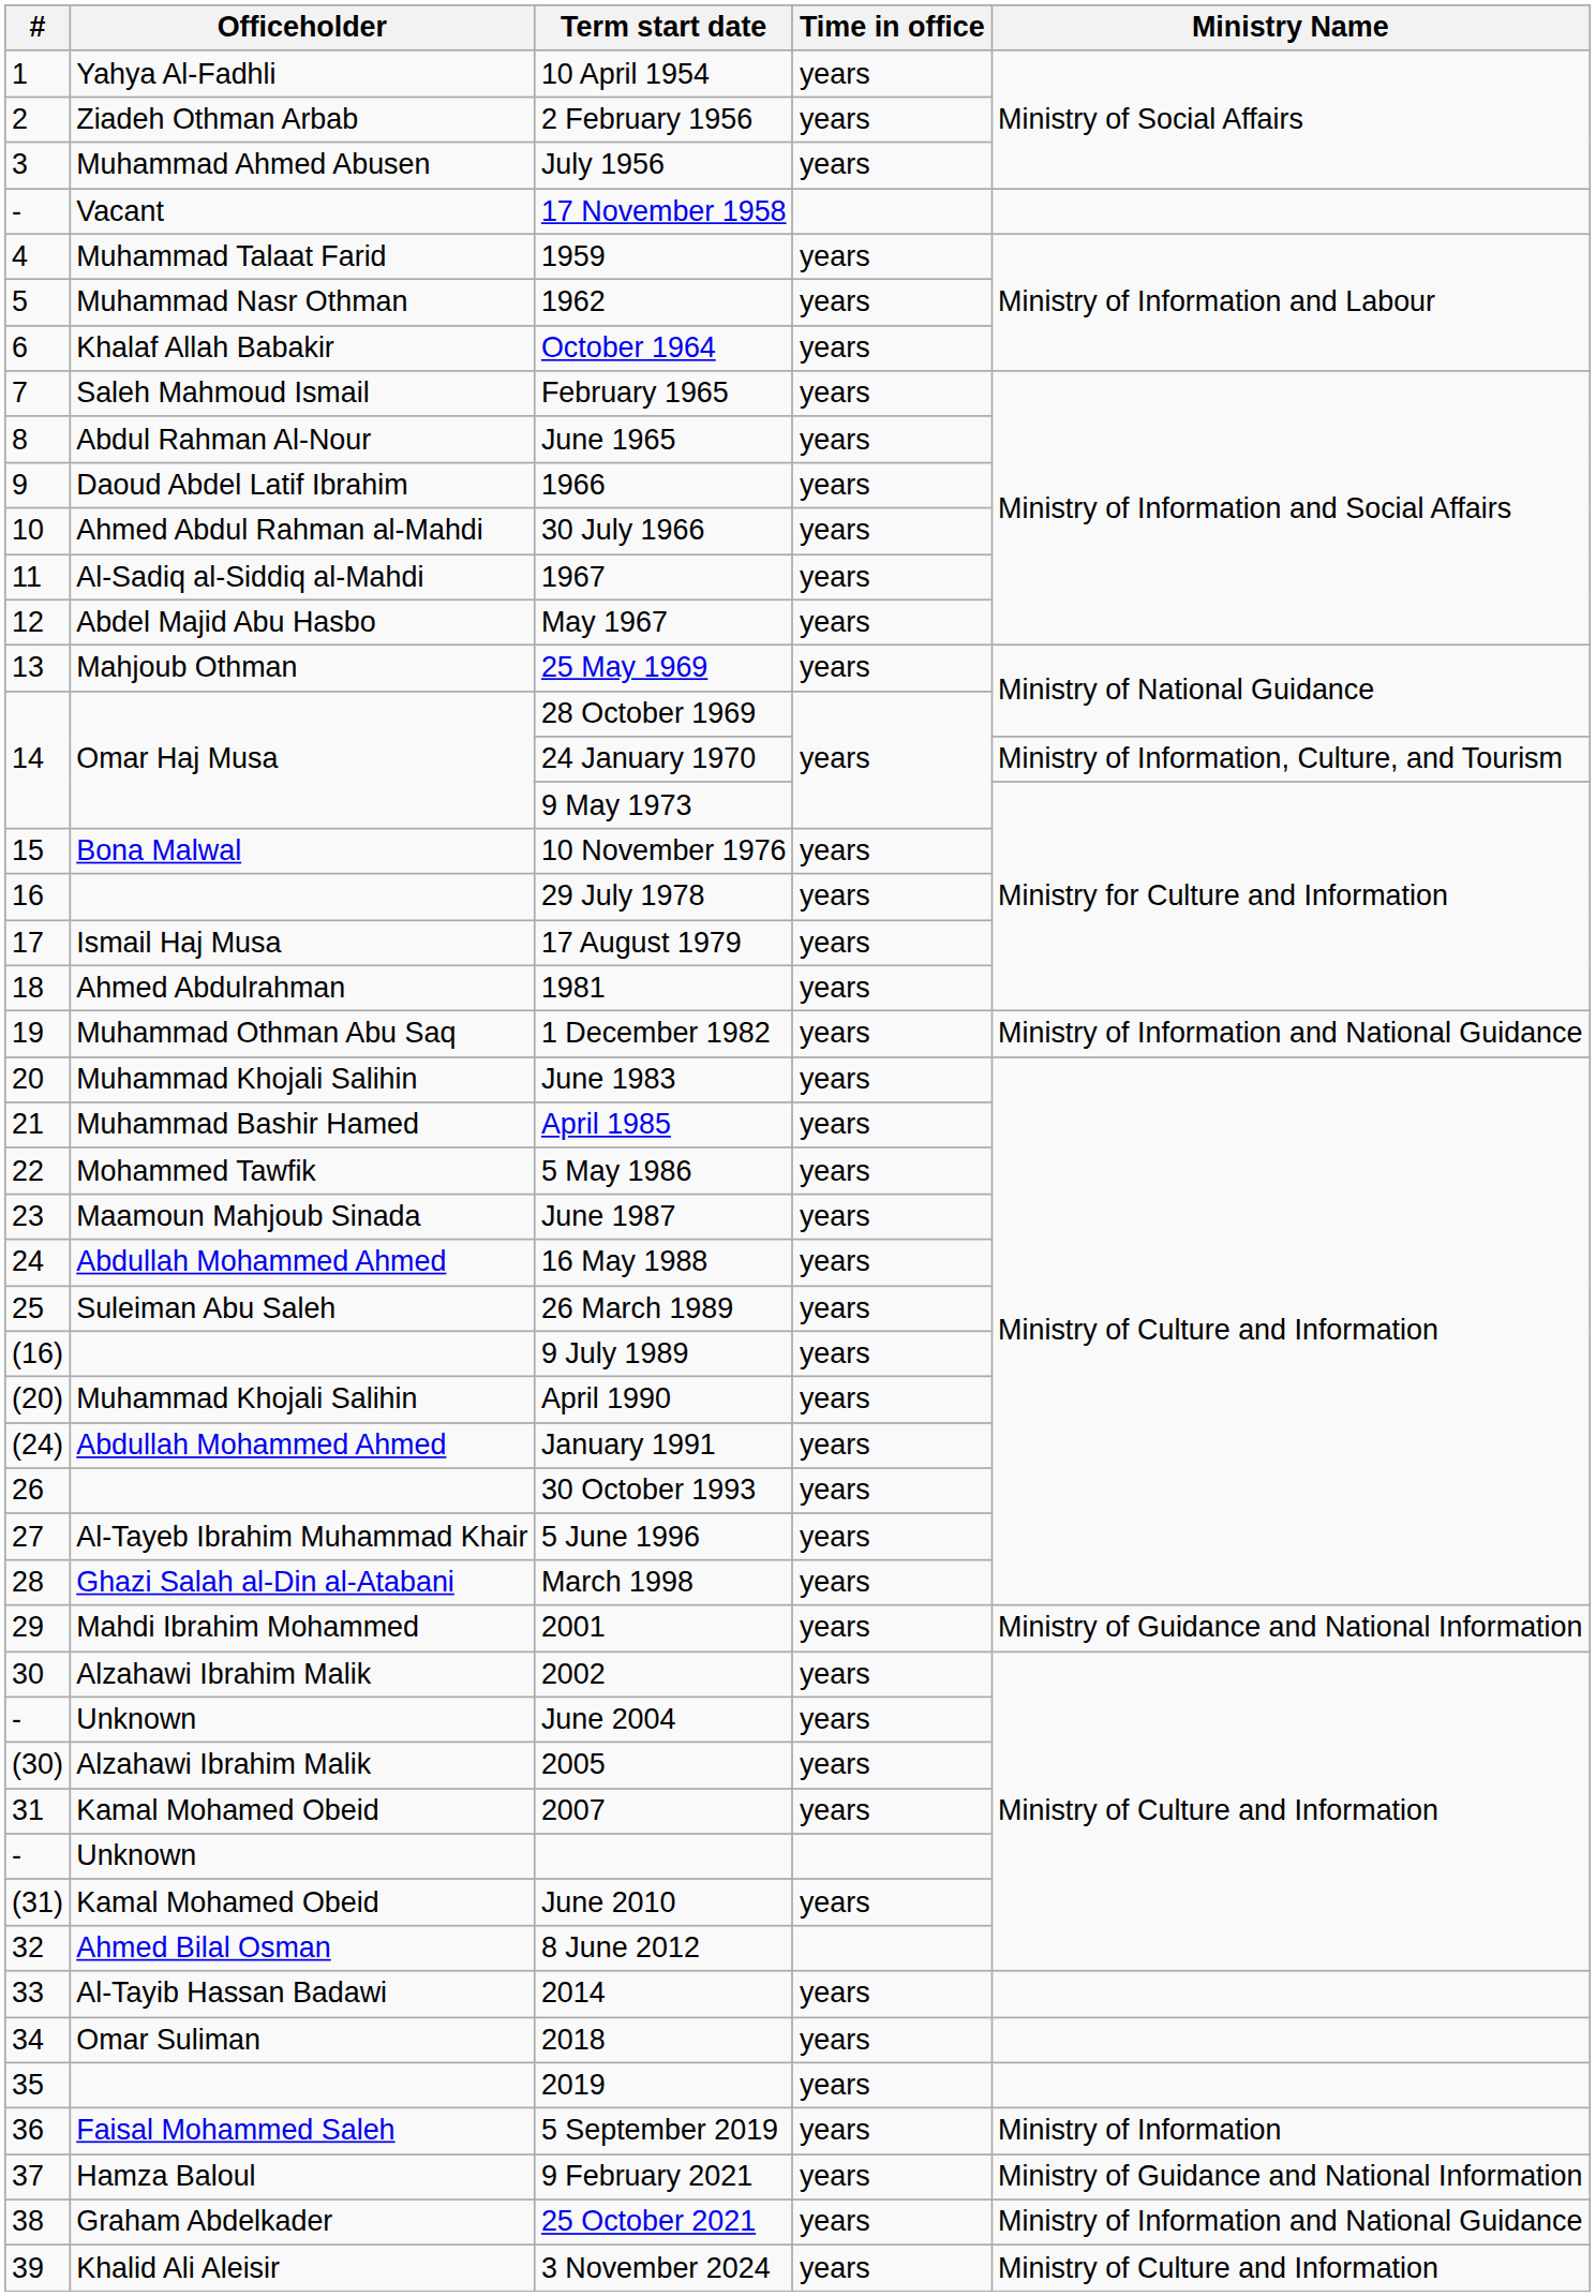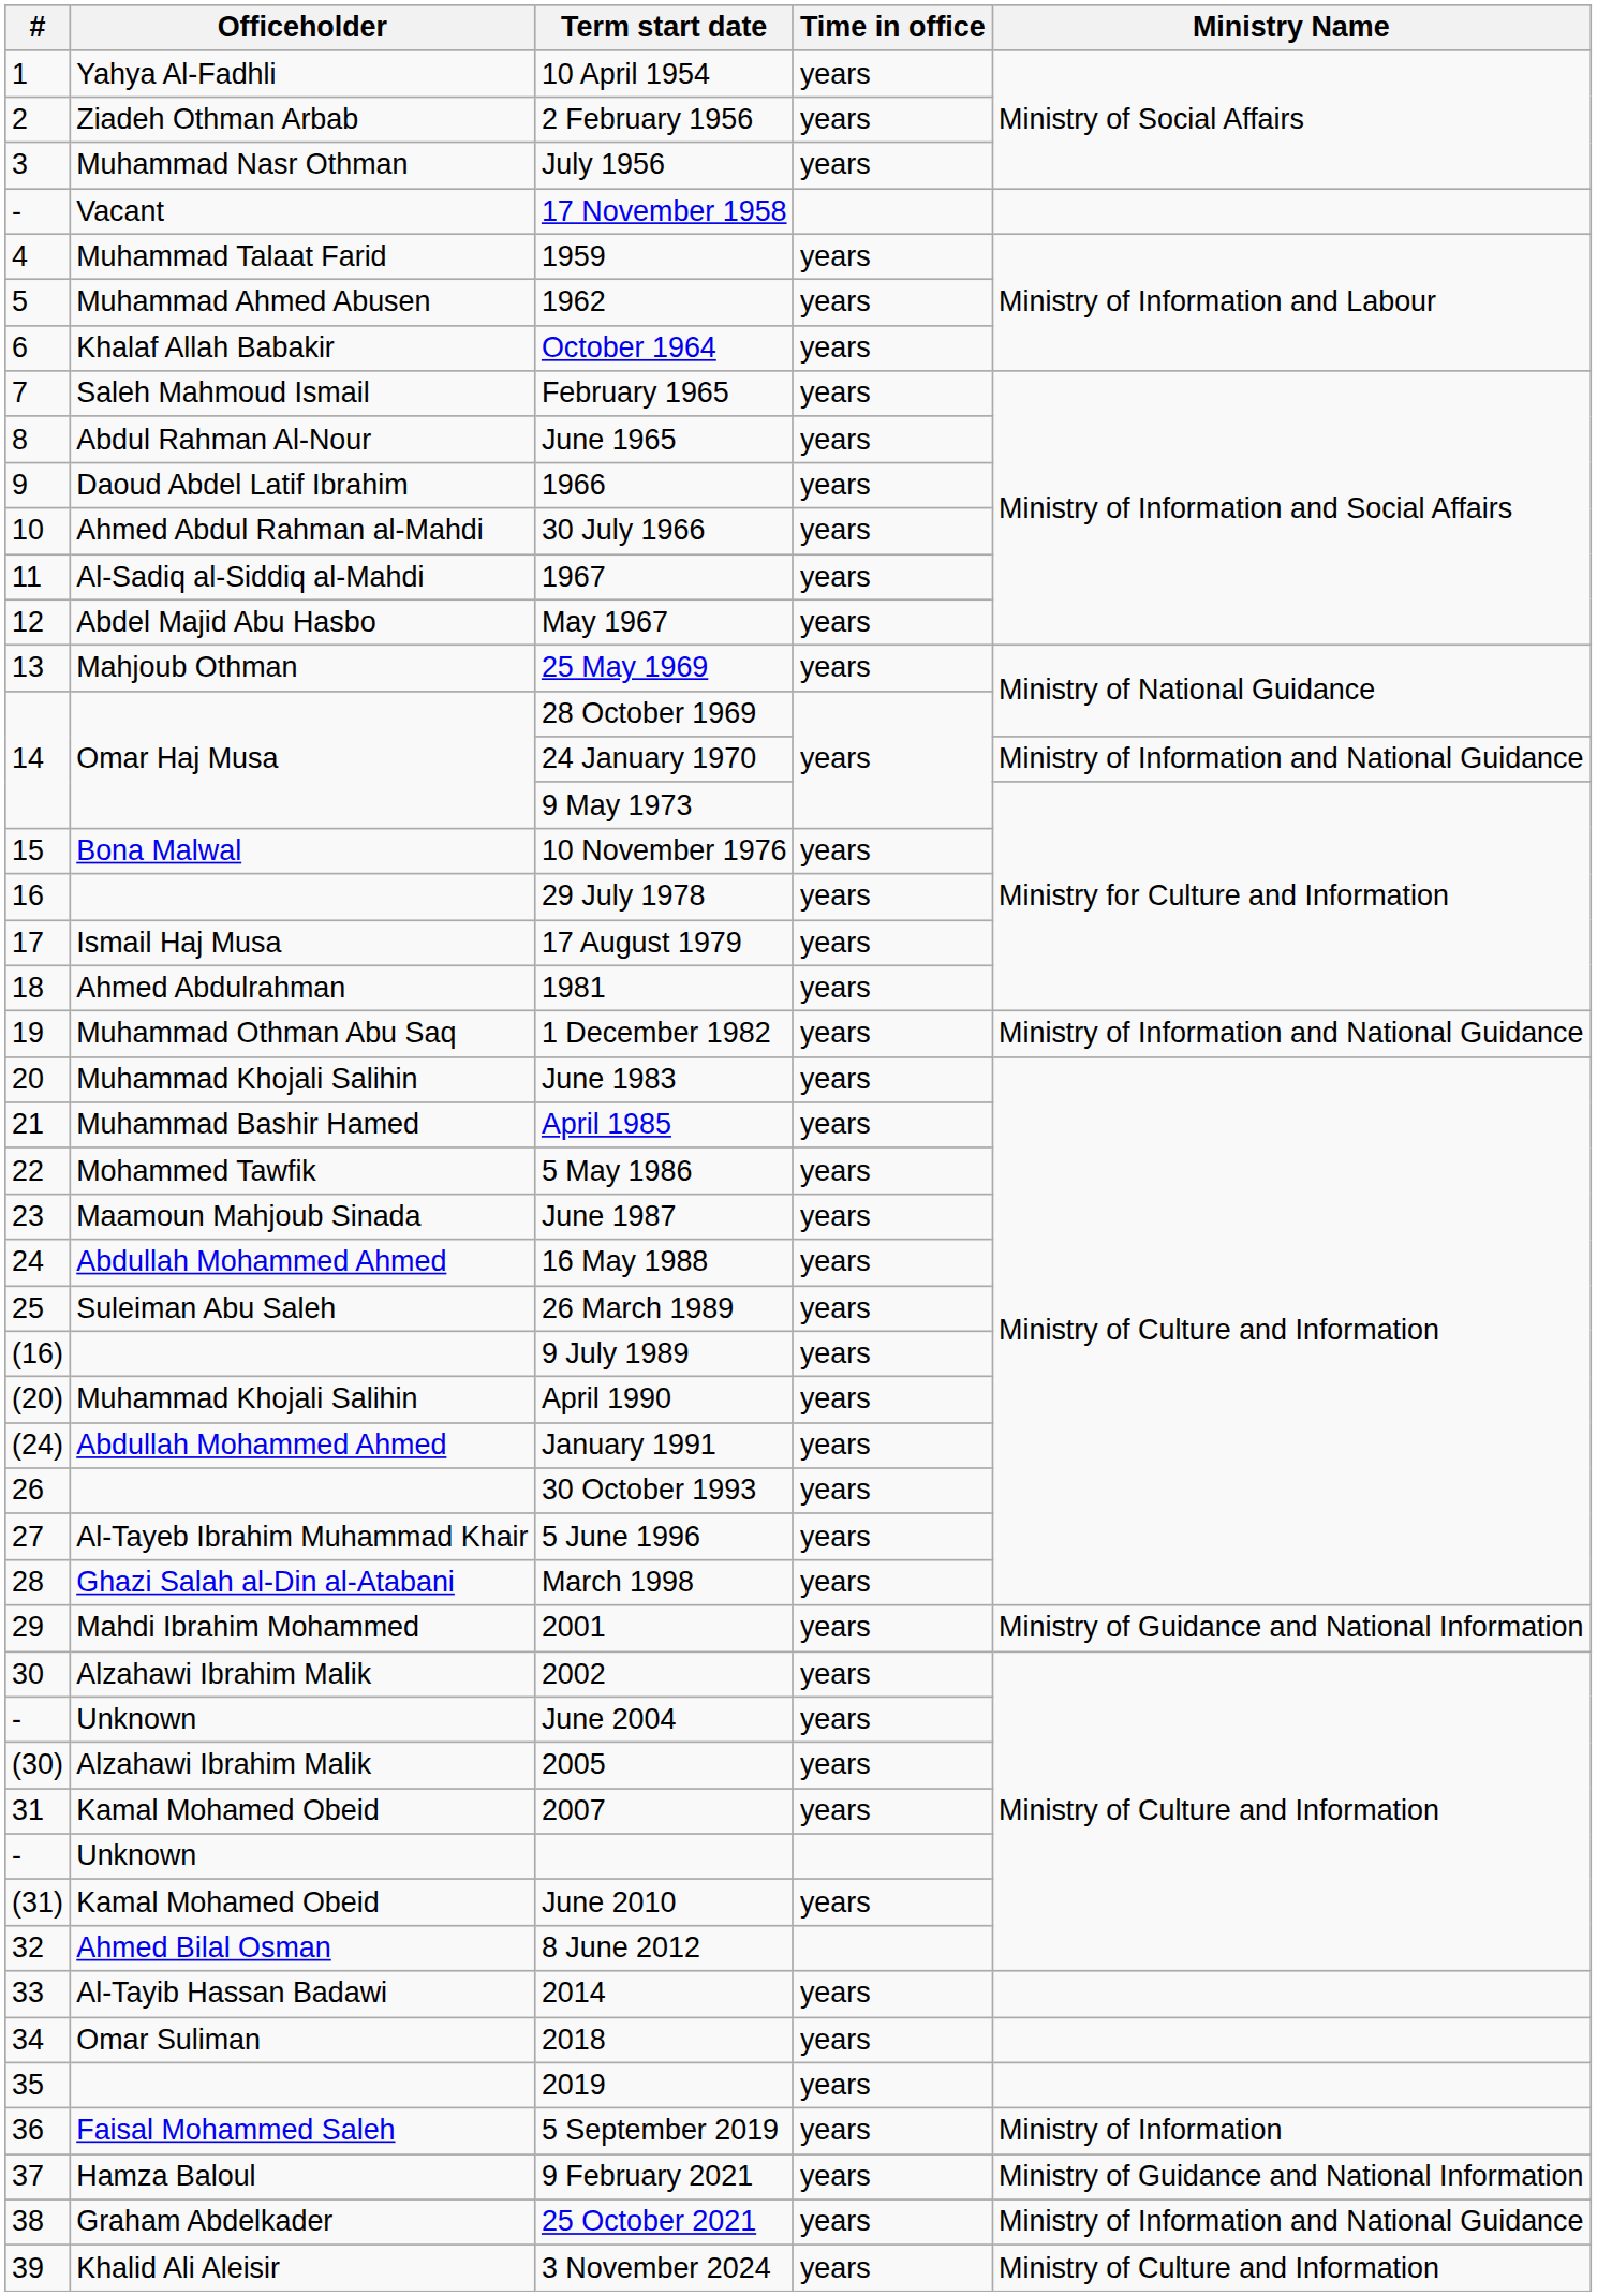July 1956 | Officeholder: Muhammad Ahmed Abusen -> Muhammad Nasr Othman
1962 | Officeholder: Muhammad Nasr Othman -> Muhammad Ahmed Abusen
24 January 1970 | Ministry Name: Ministry of Information, Culture, and Tourism -> Ministry of Information and National Guidance
